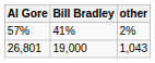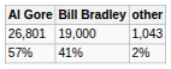rows swapped: 26,801 <-> 57%
